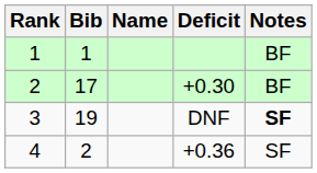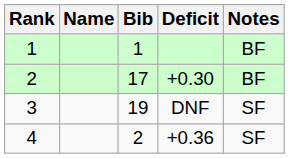columns swapped: Bib <-> Name
3 | Notes: bold -> normal
